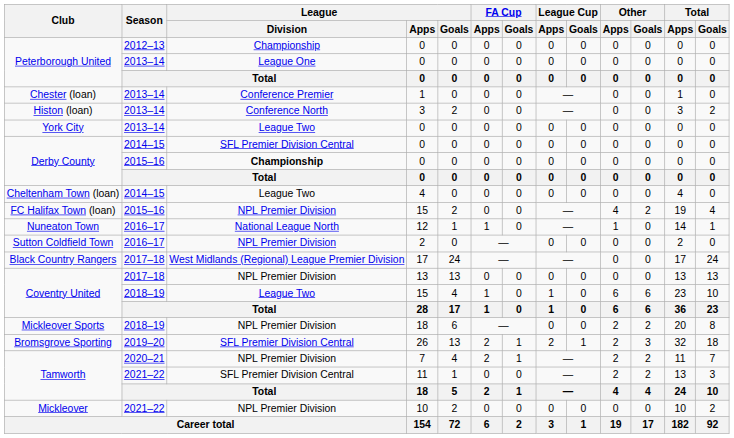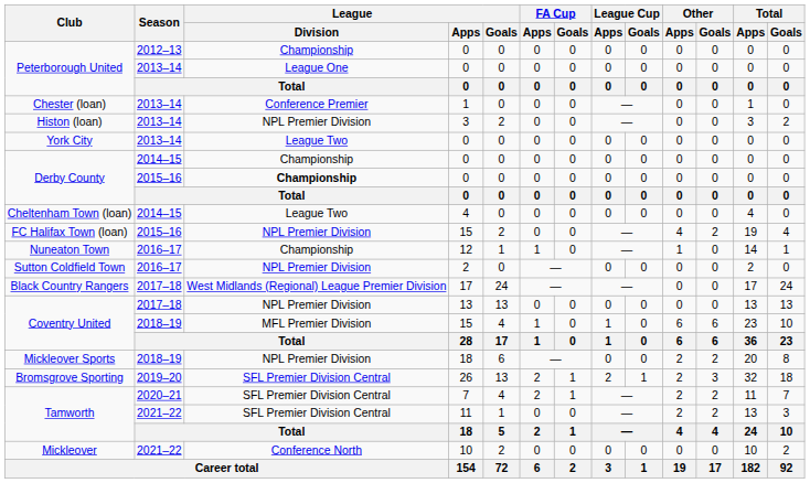Histon (loan) | League / Division: Conference North -> NPL Premier Division
Derby County / 2014–15 | League / Division: SFL Premier Division Central -> Championship
Nuneaton Town | League / Division: National League North -> Championship
Coventry United / 2018–19 | League / Division: League Two -> MFL Premier Division
Tamworth / 2020–21 | League / Division: NPL Premier Division -> SFL Premier Division Central
Mickleover | League / Division: NPL Premier Division -> Conference North
